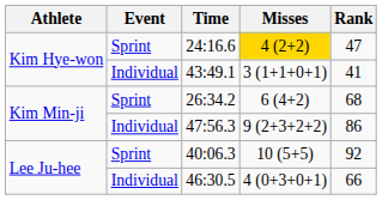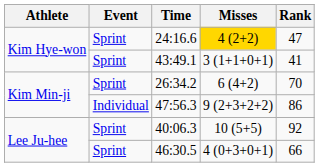43:49.1 | Event: Individual -> Sprint
26:34.2 | Rank: 68 -> 70
46:30.5 | Event: Individual -> Sprint
